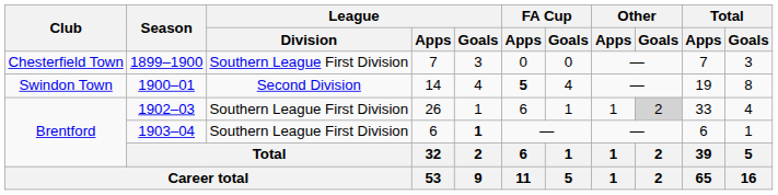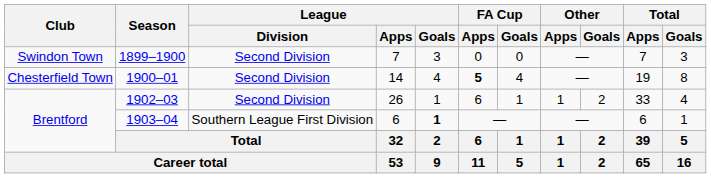1899–1900 | Club: Chesterfield Town -> Swindon Town
1899–1900 | League / Division: Southern League First Division -> Second Division
1900–01 | Club: Swindon Town -> Chesterfield Town
1902–03 | League / Division: Southern League First Division -> Second Division
1902–03 | Other / Goals: lightgrey background -> no background
